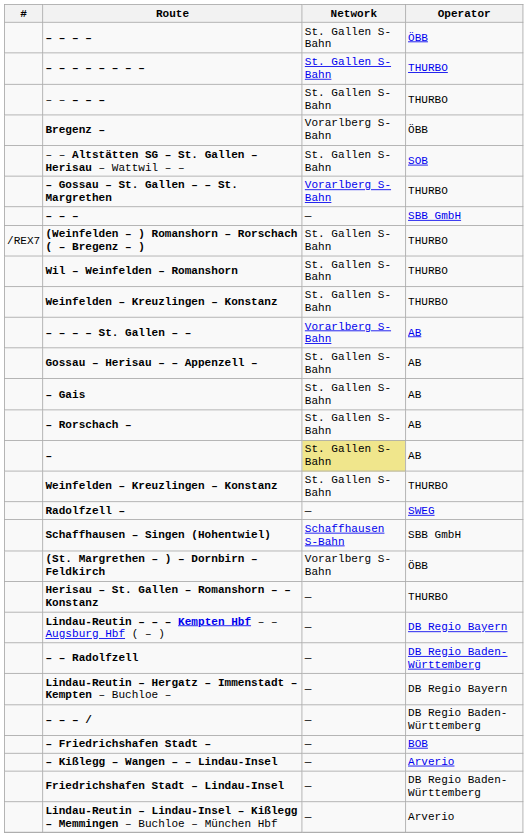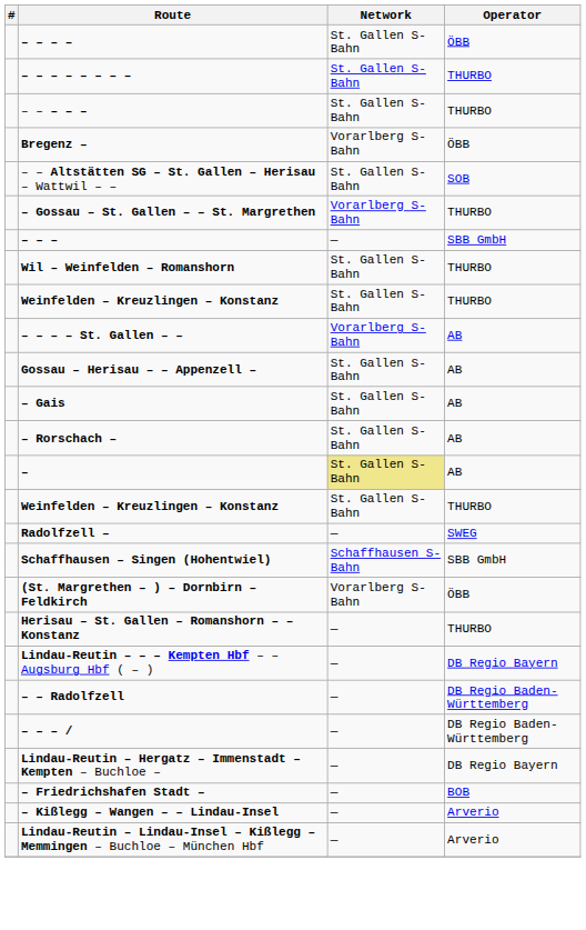- row: /REX7 | (Weinfelden – ) Romanshorn – Rorschach ( – Bregenz – ) | St. Gallen S-Bahn | THURBO
rows swapped: – – – / <-> Lindau-Reutin – Hergatz – Immenstadt – Kempten – Buchloe –
- row: Friedrichshafen Stadt – Lindau-Insel | — | DB Regio Baden-Württemberg
